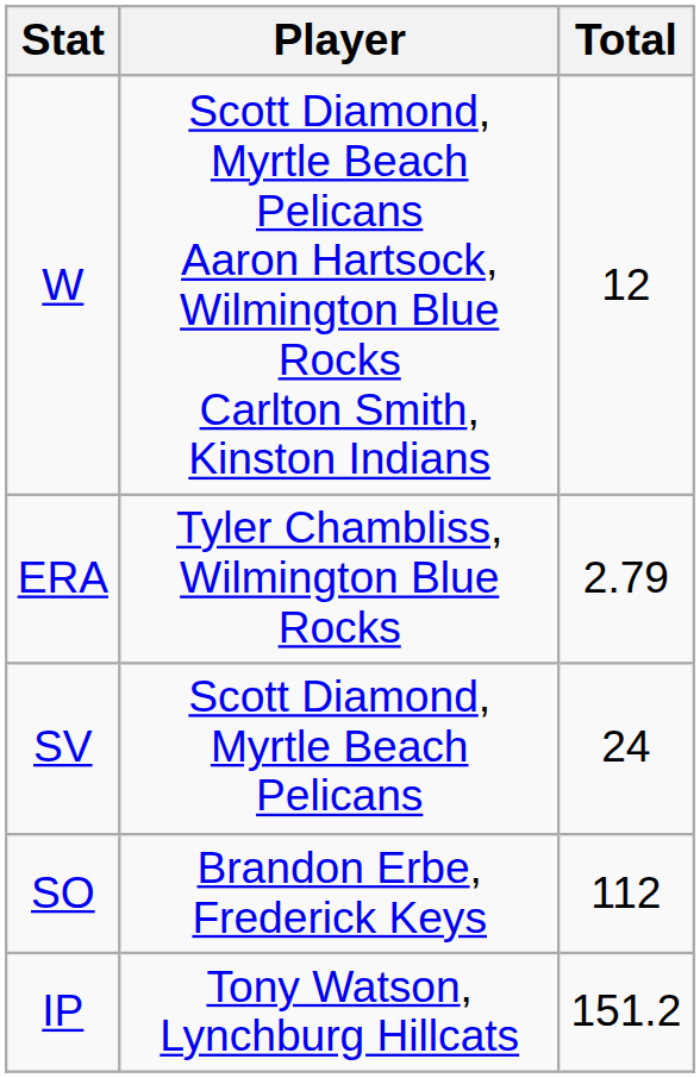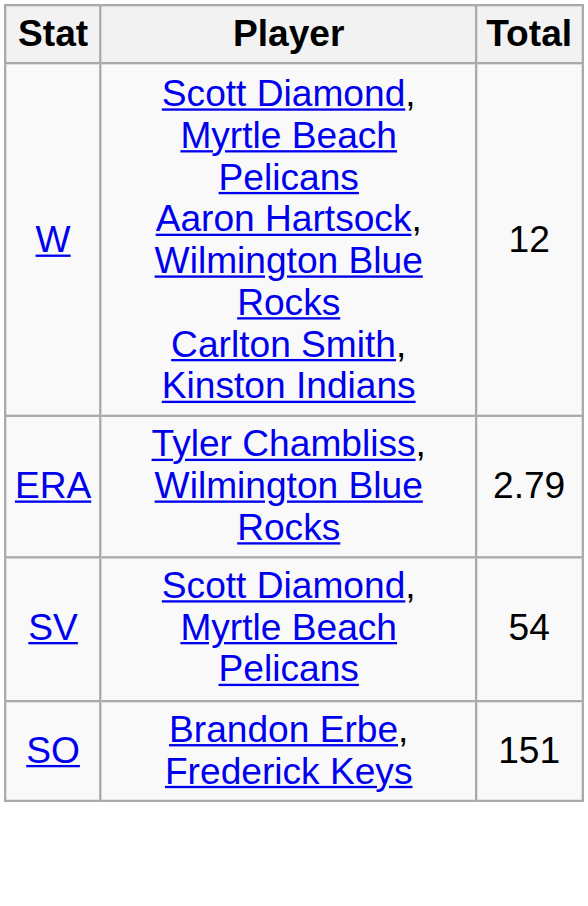SV | Total: 24 -> 54
SO | Total: 112 -> 151
- row: IP | Tony Watson, Lynchburg Hillcats | 151.2
